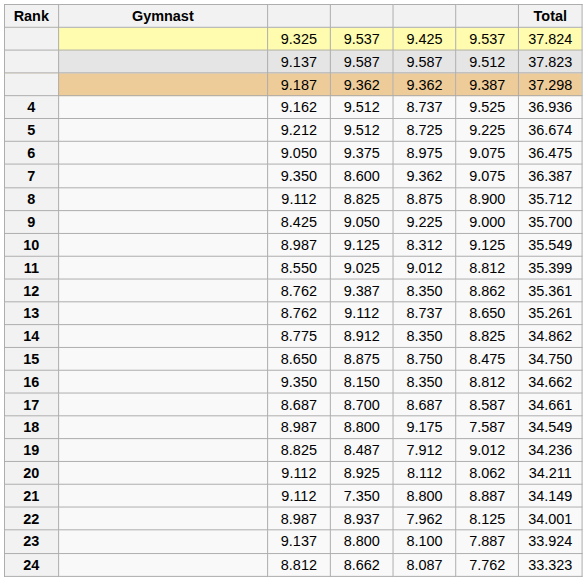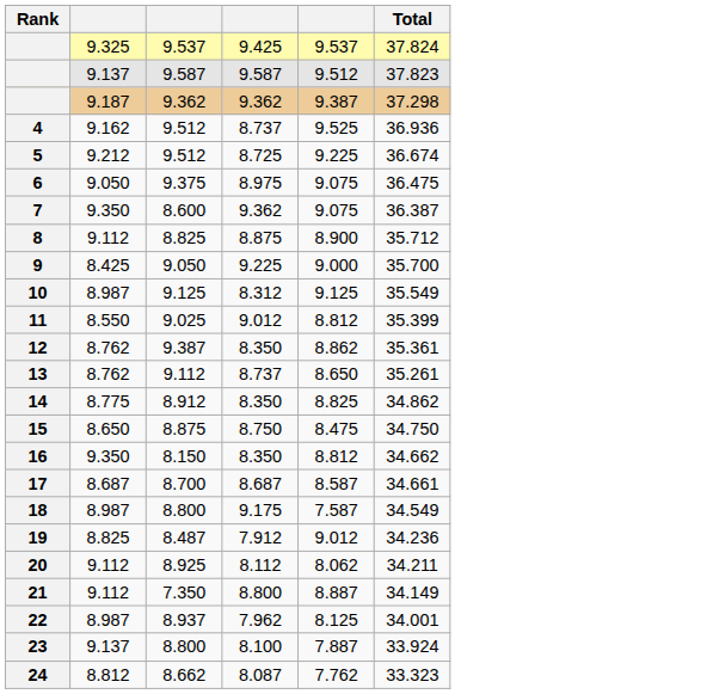- column: Gymnast
